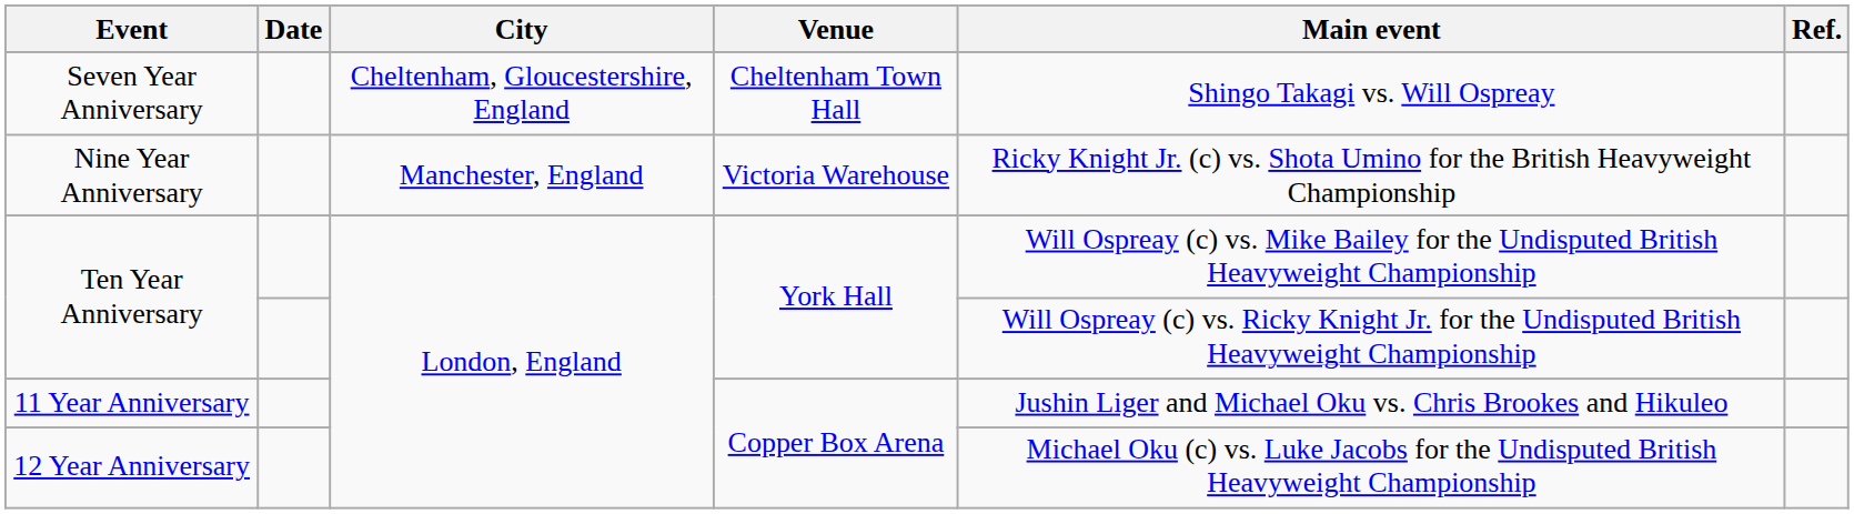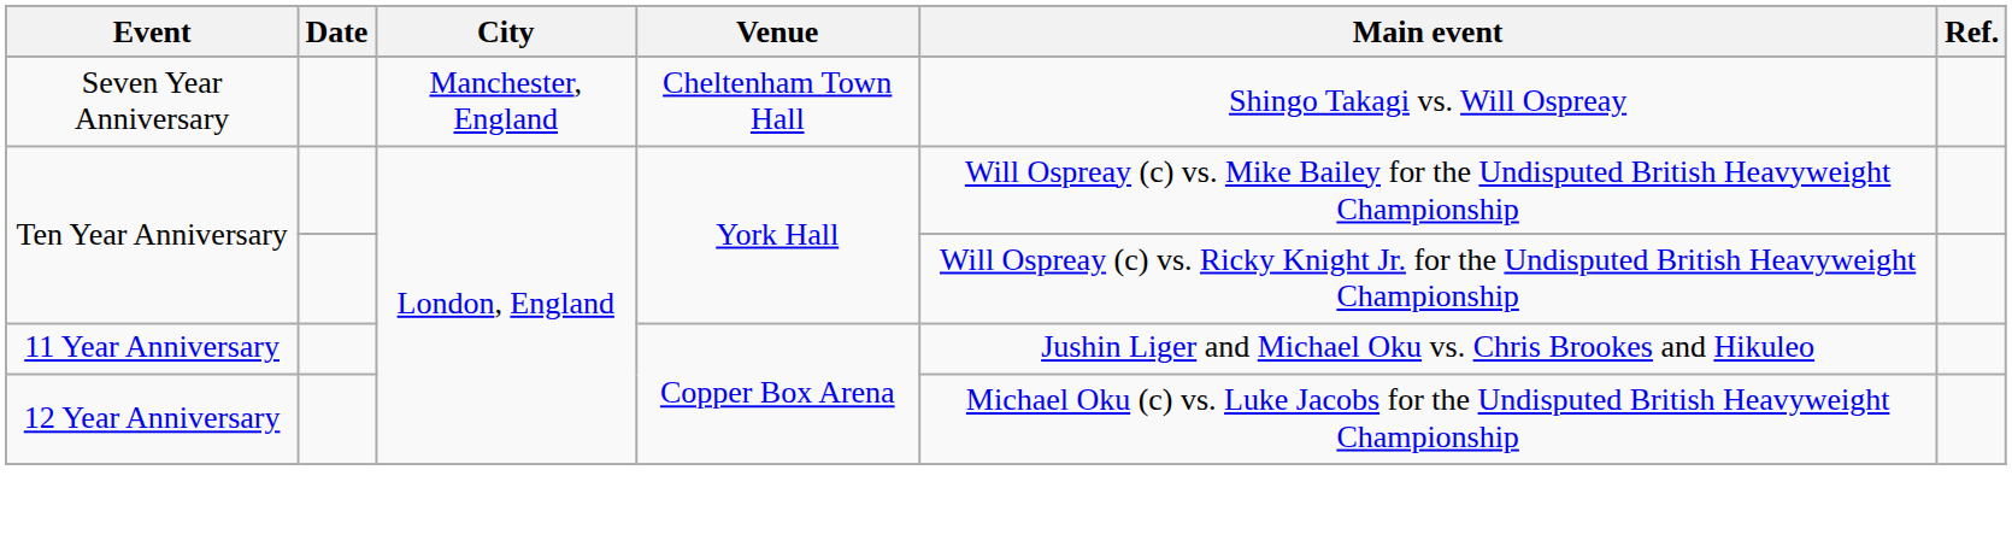Seven Year Anniversary | City: Cheltenham, Gloucestershire, England -> Manchester, England
- row: Nine Year Anniversary | Manchester, England | Victoria Warehouse | Ricky Knight Jr. (c) vs. Shota Umino for the British Heavyweight Championship
